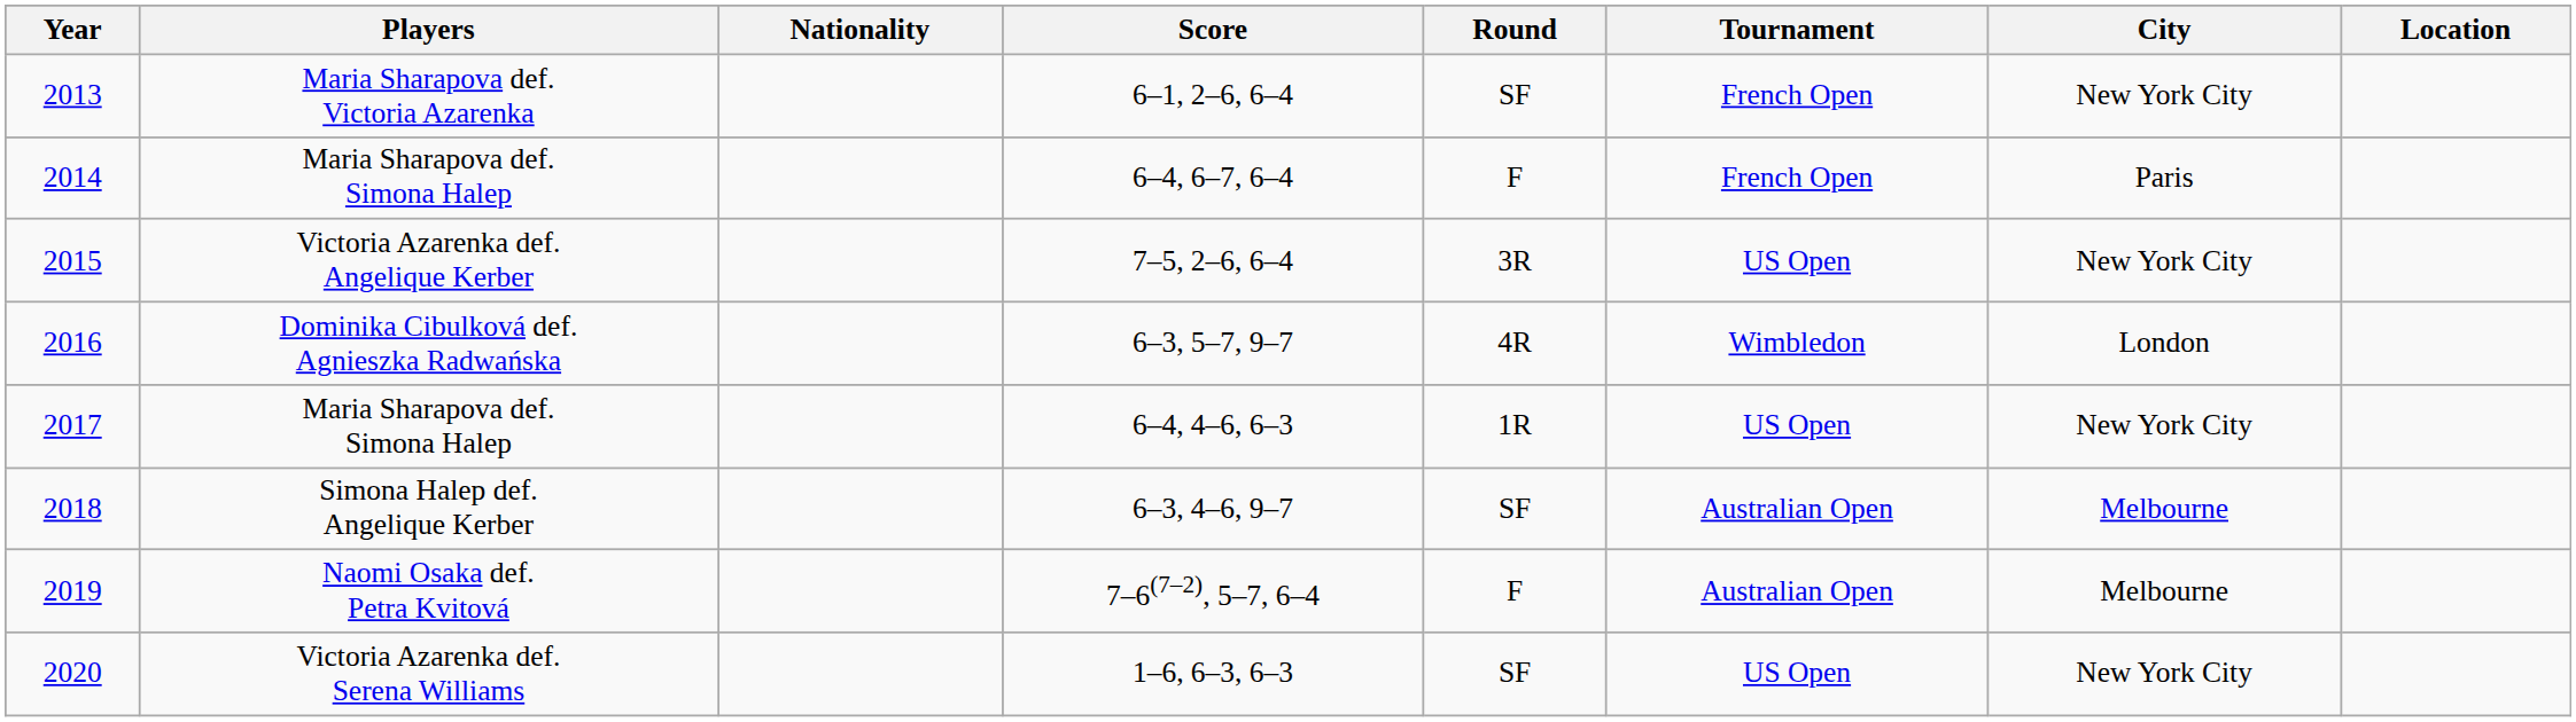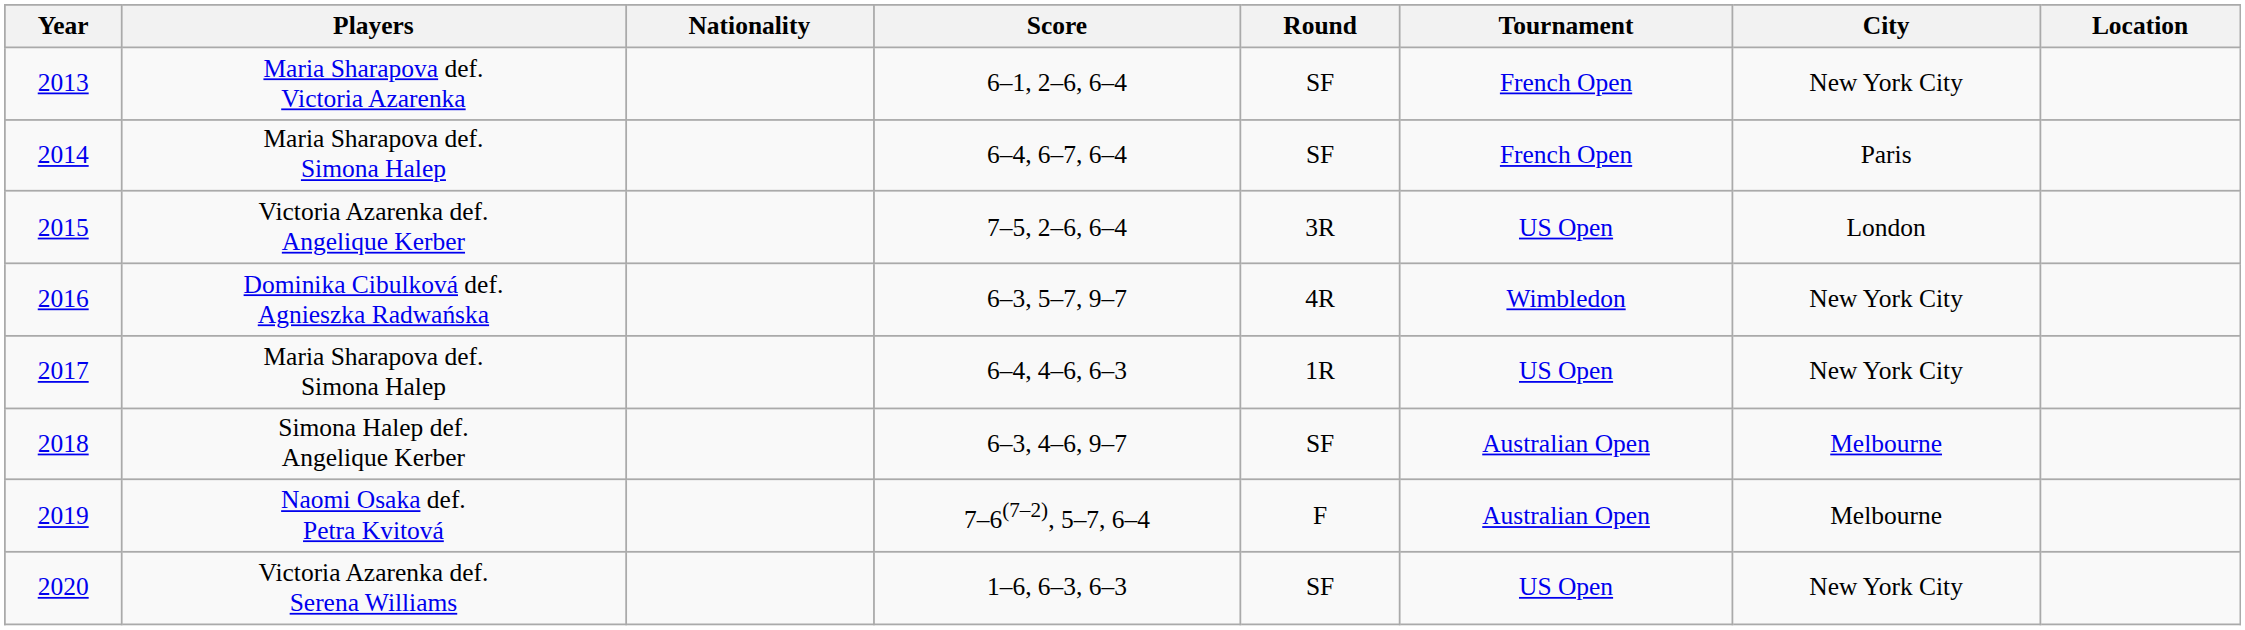2014 | Round: F -> SF
2015 | City: New York City -> London
2016 | City: London -> New York City
